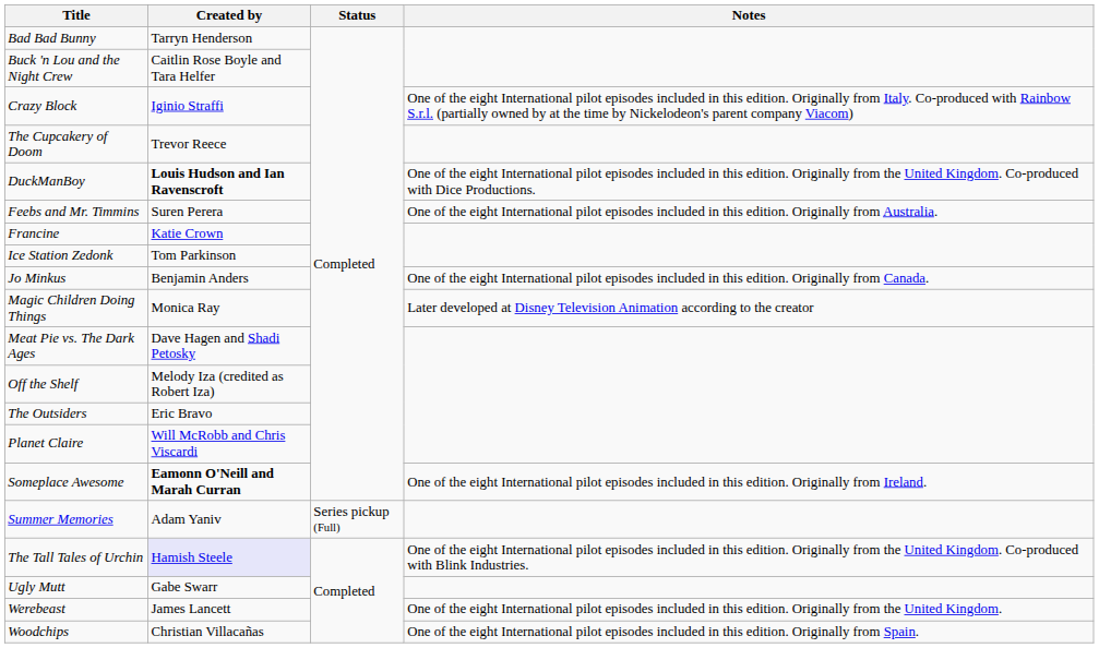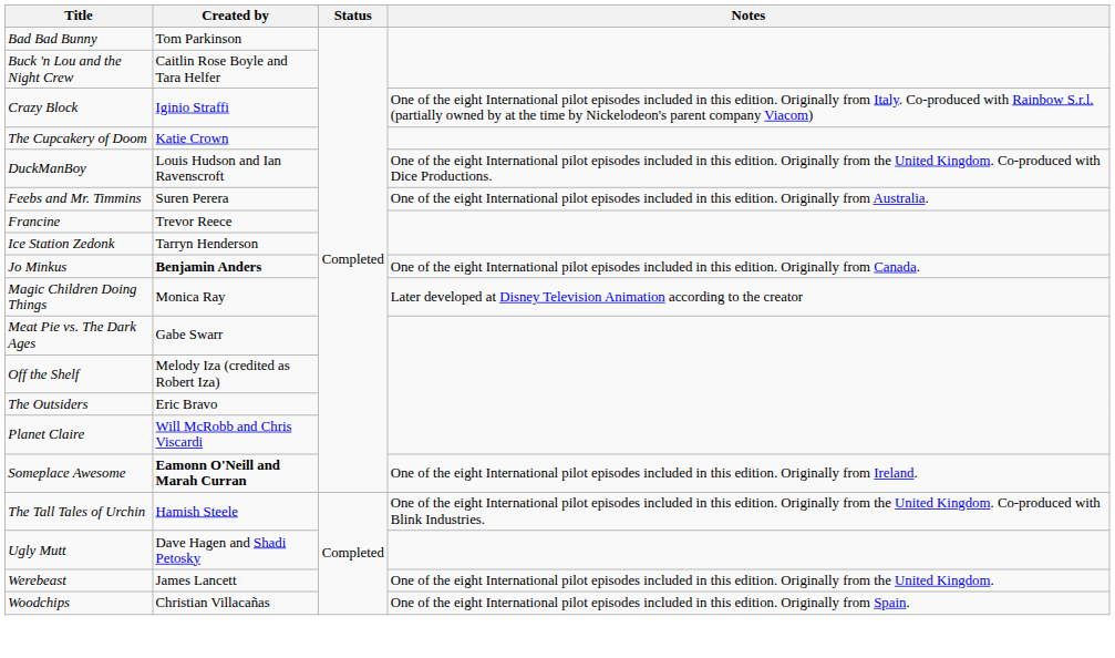Bad Bad Bunny | Created by: Tarryn Henderson -> Tom Parkinson
The Cupcakery of Doom | Created by: Trevor Reece -> Katie Crown
DuckManBoy | Created by: bold -> normal
Francine | Created by: Katie Crown -> Trevor Reece
Ice Station Zedonk | Created by: Tom Parkinson -> Tarryn Henderson
Jo Minkus | Created by: normal -> bold
Meat Pie vs. The Dark Ages | Created by: Dave Hagen and Shadi Petosky -> Gabe Swarr
- row: Summer Memories | Adam Yaniv | Series pickup (Full)
The Tall Tales of Urchin | Created by: lavender background -> no background
Ugly Mutt | Created by: Gabe Swarr -> Dave Hagen and Shadi Petosky
